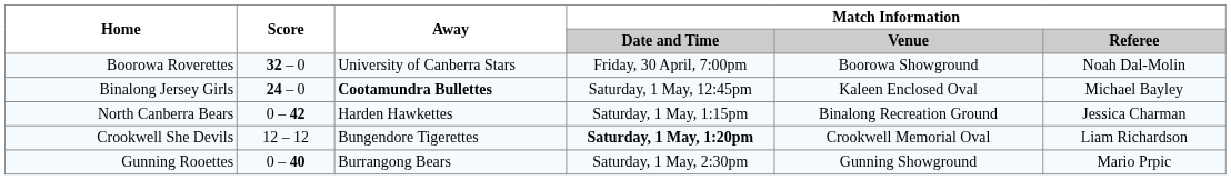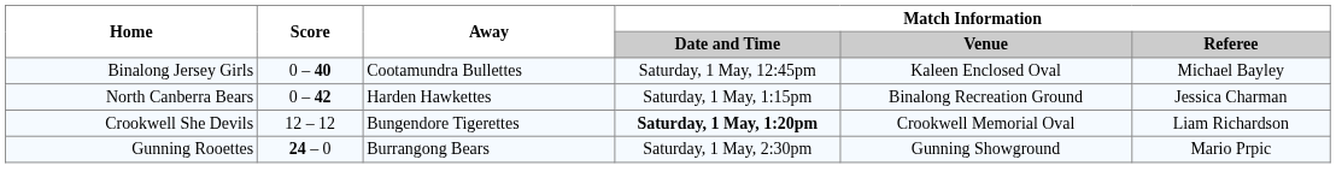- row: Boorowa Roverettes | 32 – 0 | University of Canberra Stars | Friday, 30 April, 7:00pm | Boorowa Showground | Noah Dal-Molin
Binalong Jersey Girls | Score: 24 – 0 -> 0 – 40
Binalong Jersey Girls | Away: bold -> normal
Gunning Rooettes | Score: 0 – 40 -> 24 – 0
